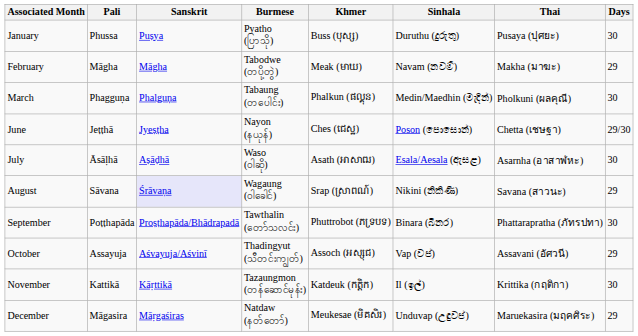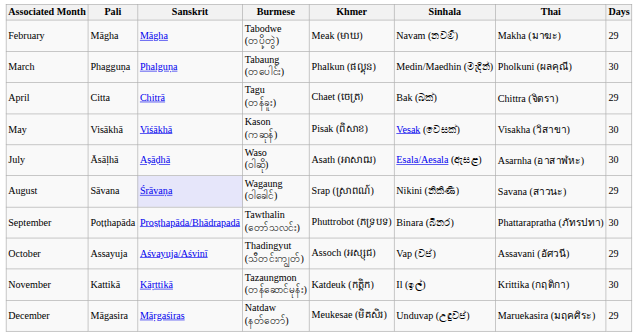- row: January | Phussa | Puṣya | Pyatho (ပြာသို) | Buss (បុស្ស) | Duruthu (දුරුතු) | Pusaya (ปุศยะ) | 30
+ row: April | Citta | Chitrā | Tagu (တန်ခူး) | Chaet (ចេត្រ) | Bak (බක්) | Chittra (จิตรา) | 29
+ row: May | Visākhā | Viśākhā | Kason (ကဆုန်) | Pisak (ពិសាខ) | Vesak (වෙසක්) | Visakha (วิสาขา) | 30
- row: June | Jeṭṭhā | Jyeṣṭha | Nayon (နယုန်) | Ches (ជេស្ឋ) | Poson (පොසොන්) | Chetta (เชษฐา) | 29/30
